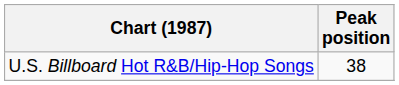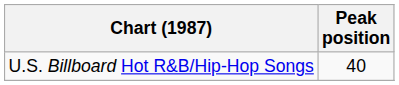U.S. Billboard Hot R&B/Hip-Hop Songs | Peak position: 38 -> 40
